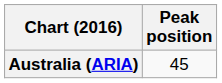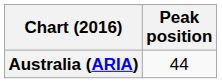Australia (ARIA) | Peak position: 45 -> 44
